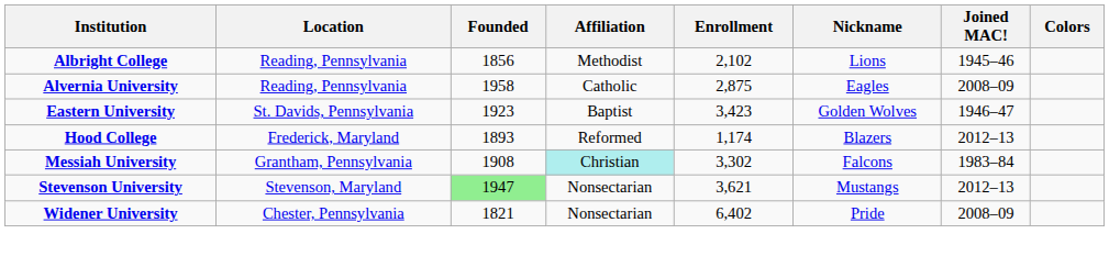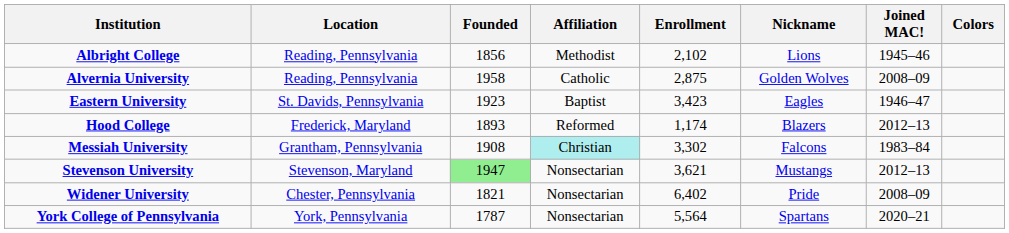Alvernia University | Nickname: Eagles -> Golden Wolves
Eastern University | Nickname: Golden Wolves -> Eagles
+ row: York College of Pennsylvania | York, Pennsylvania | 1787 | Nonsectarian | 5,564 | Spartans | 2020–21
